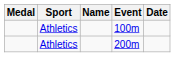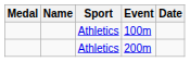columns swapped: Name <-> Sport
